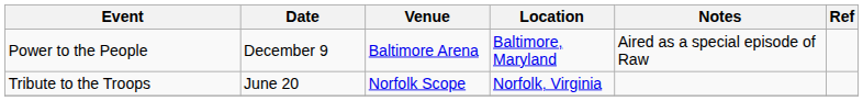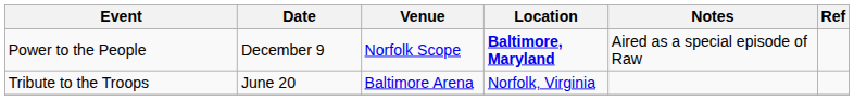Power to the People | Venue: Baltimore Arena -> Norfolk Scope
Power to the People | Location: normal -> bold
Tribute to the Troops | Venue: Norfolk Scope -> Baltimore Arena
